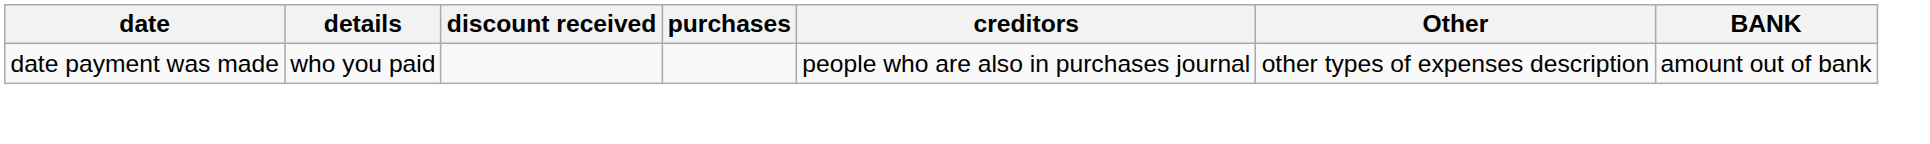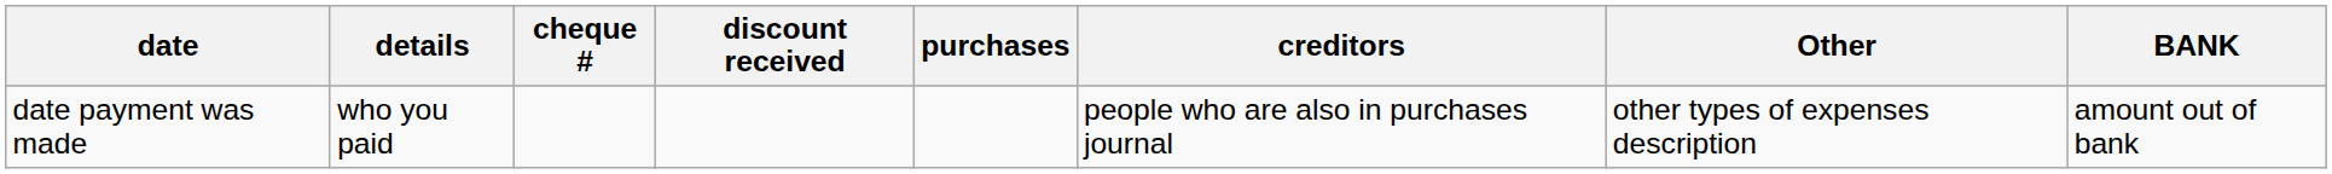+ column: cheque #
